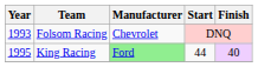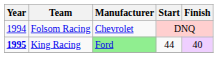Folsom Racing | Year: 1993 -> 1994
King Racing | Year: normal -> bold
